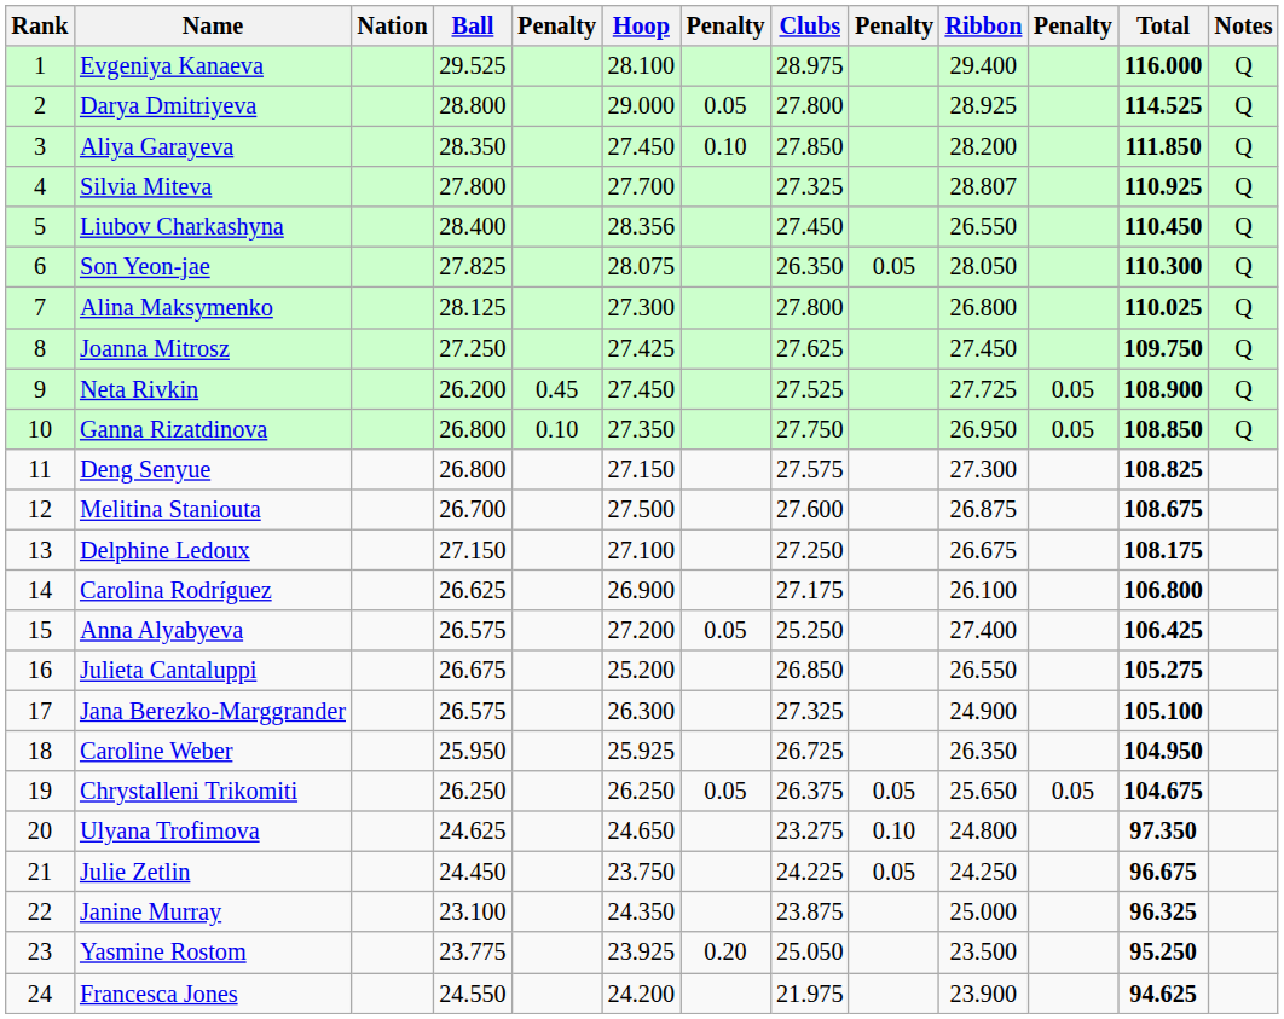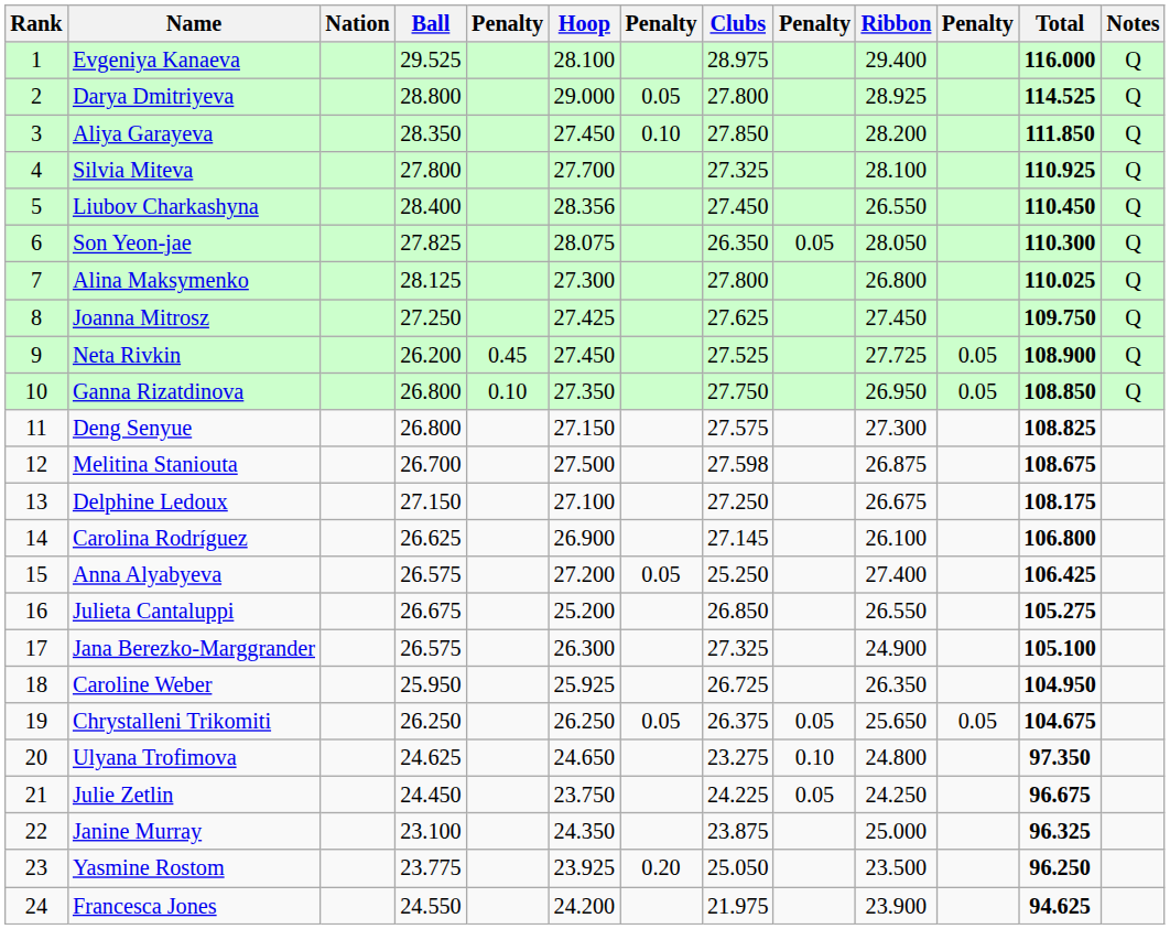Silvia Miteva | Ribbon: 28.807 -> 28.100
Melitina Staniouta | Clubs: 27.600 -> 27.598
Carolina Rodríguez | Clubs: 27.175 -> 27.145
Yasmine Rostom | Total: 95.250 -> 96.250
